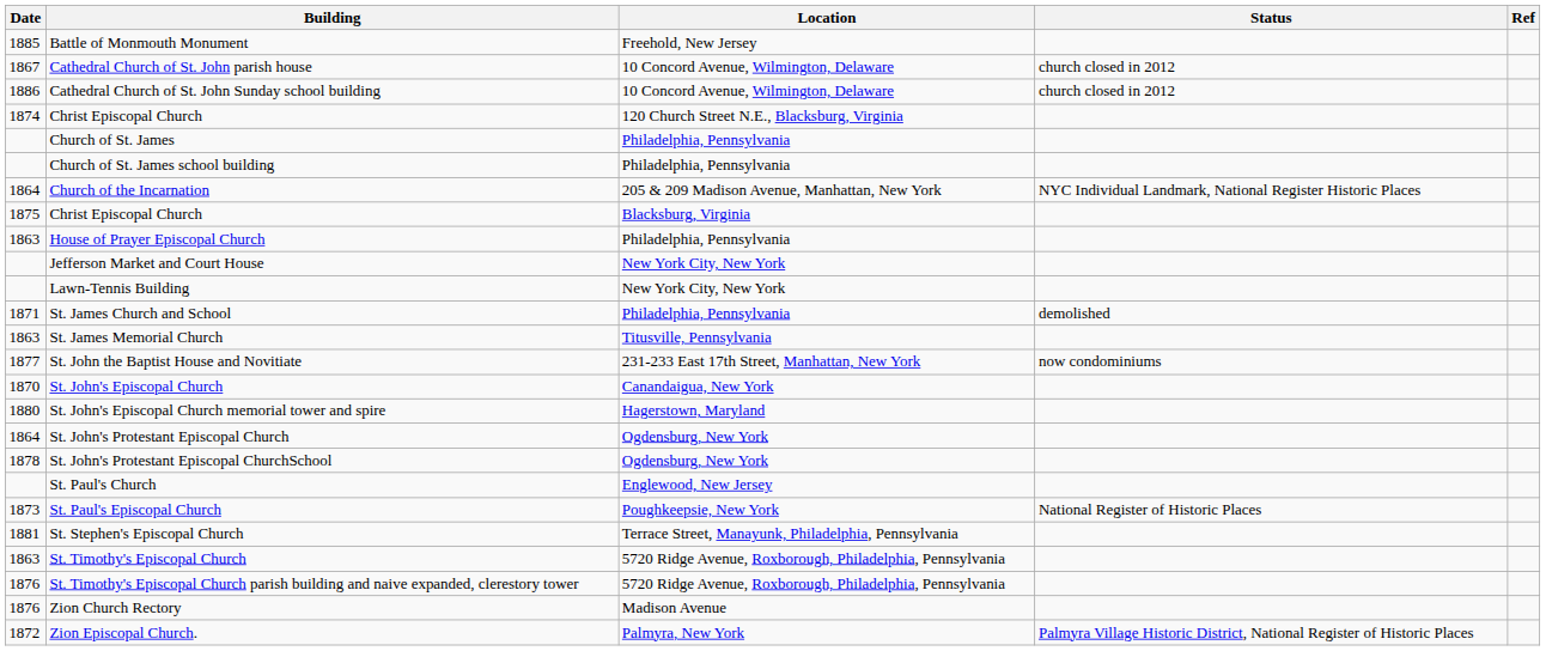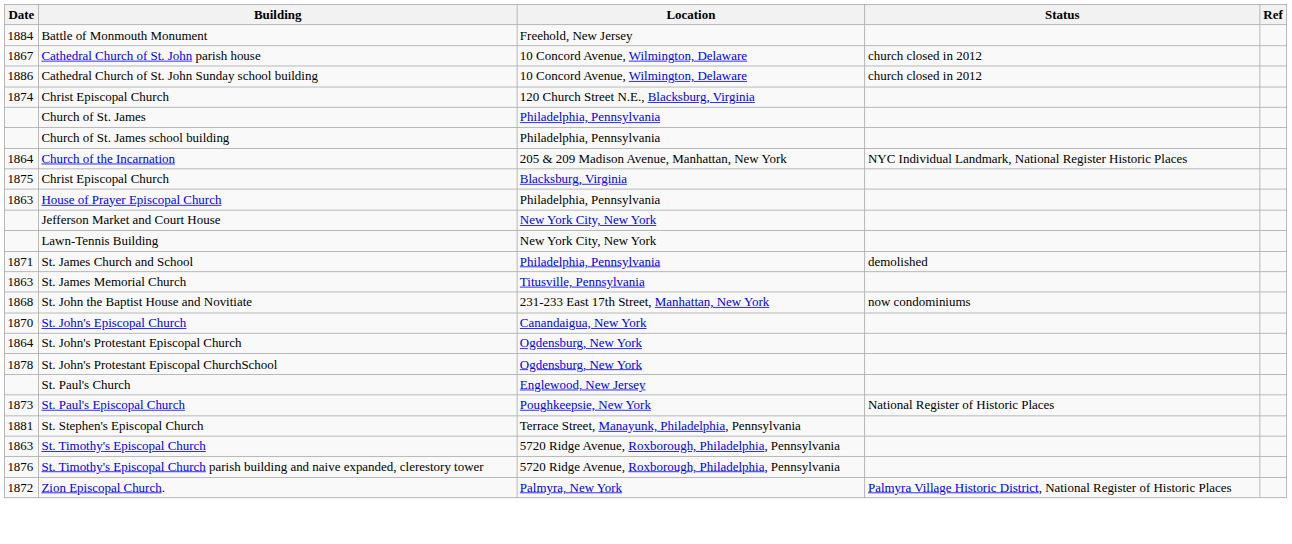Battle of Monmouth Monument | Date: 1885 -> 1884
St. John the Baptist House and Novitiate | Date: 1877 -> 1868
- row: 1880 | St. John's Episcopal Church memorial tower and spire | Hagerstown, Maryland
- row: 1876 | Zion Church Rectory | Madison Avenue
